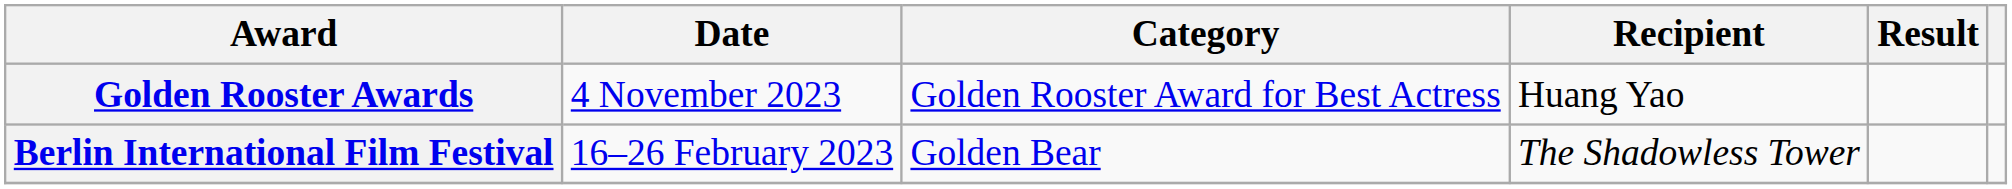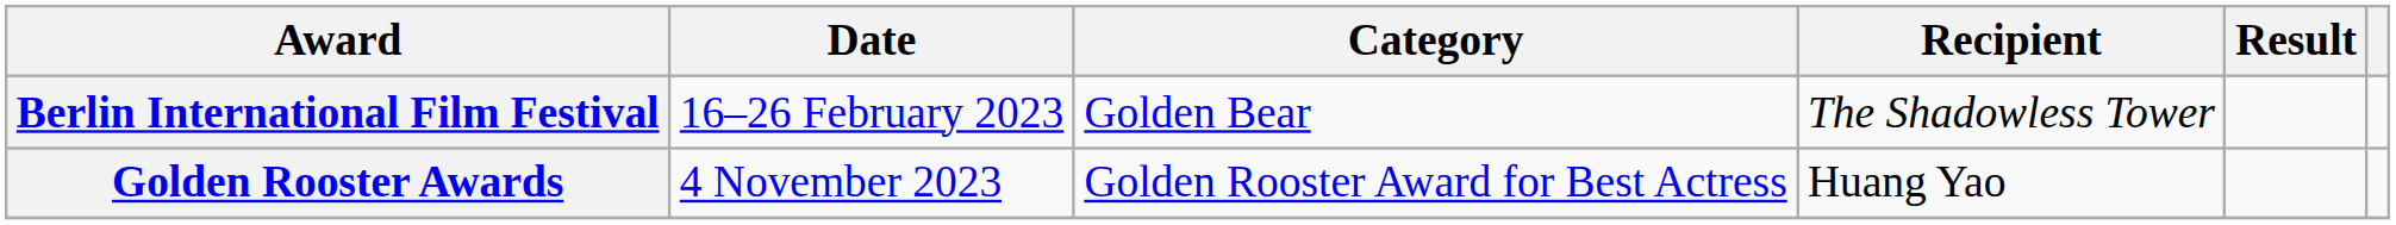rows swapped: Berlin International Film Festival <-> Golden Rooster Awards
